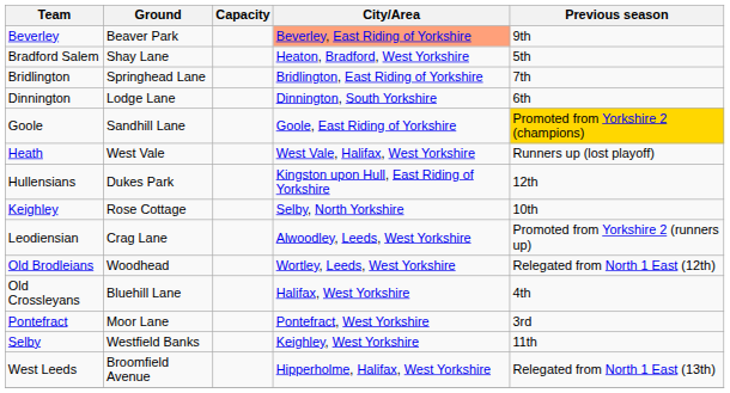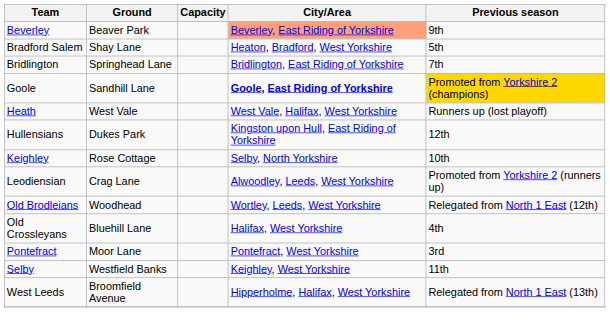- row: Dinnington | Lodge Lane | Dinnington, South Yorkshire | 6th
Goole | City/Area: normal -> bold
